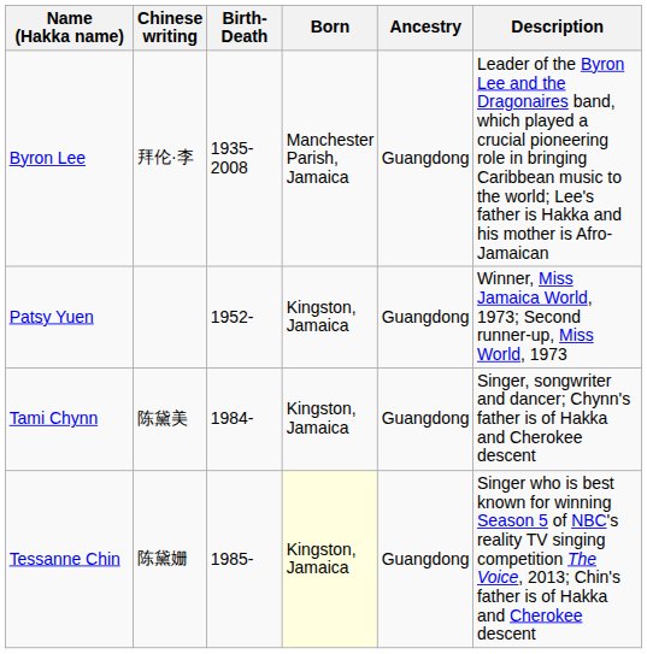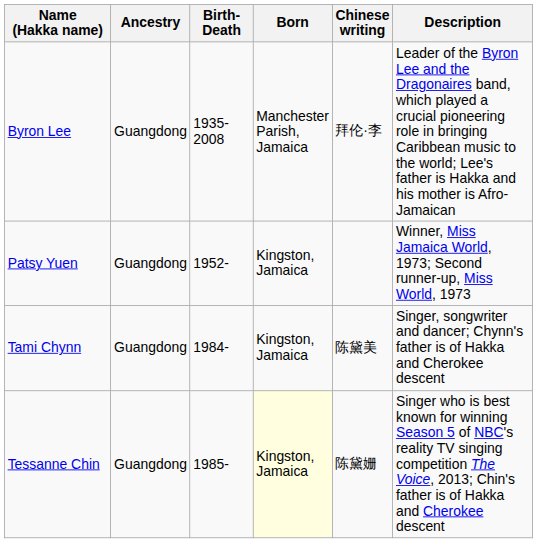columns swapped: Chinese writing <-> Ancestry
